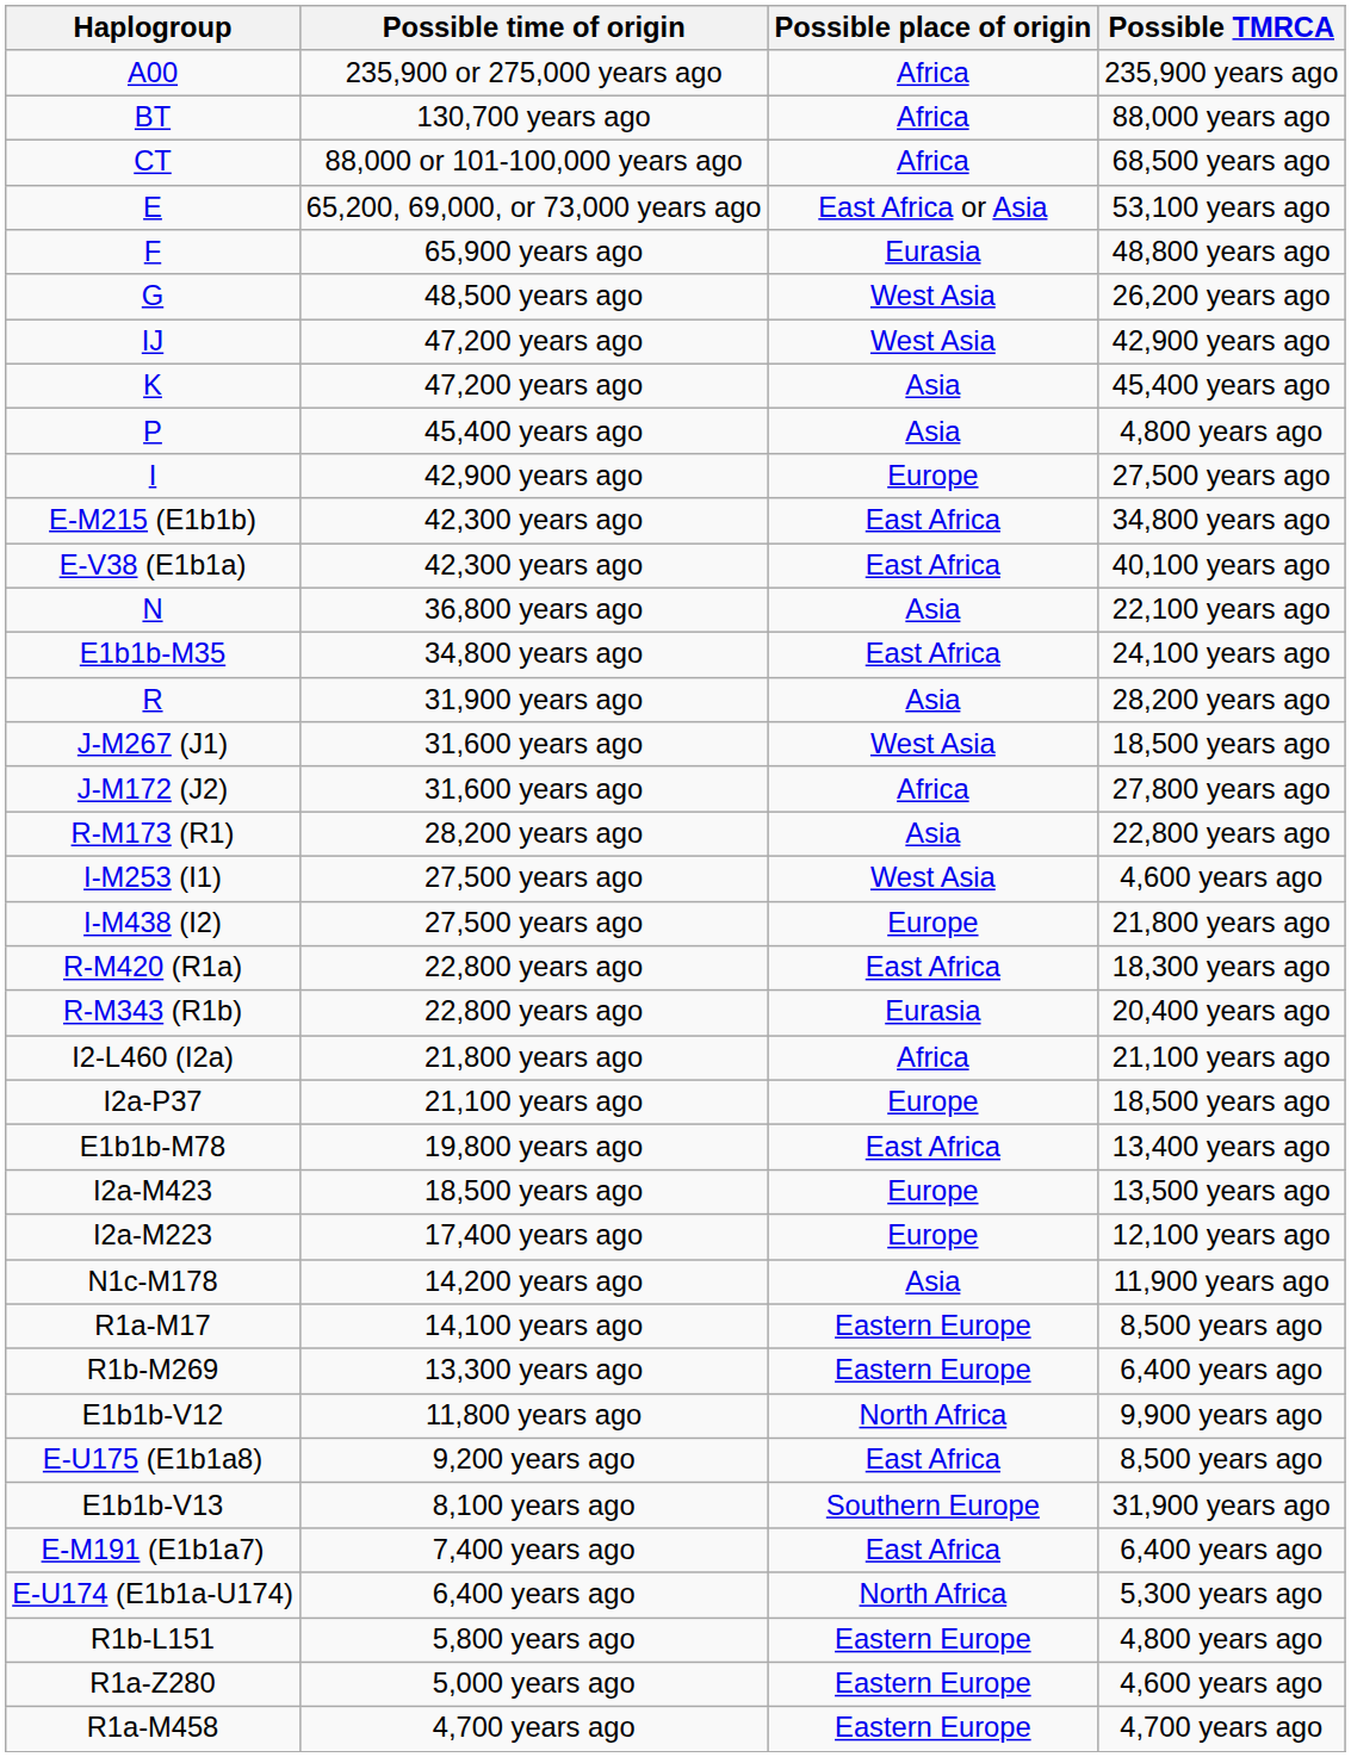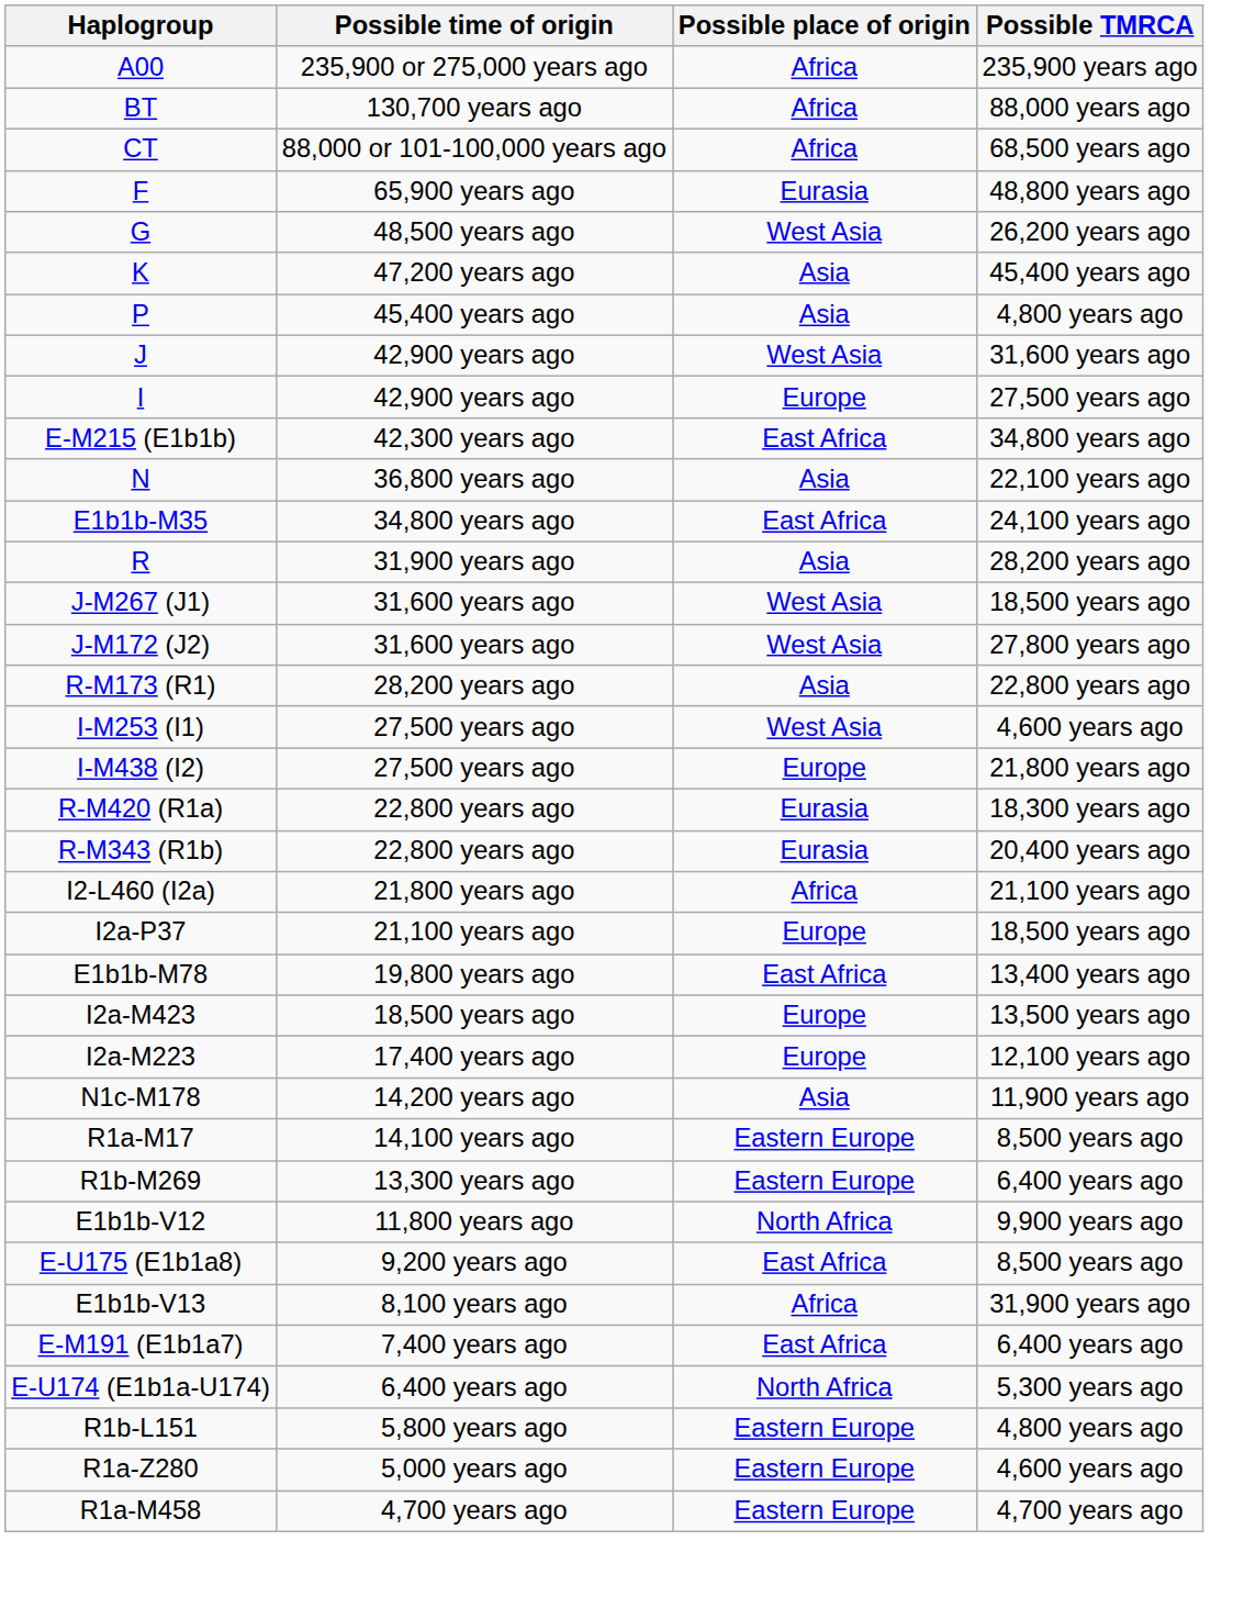- row: E | 65,200, 69,000, or 73,000 years ago | East Africa or Asia | 53,100 years ago
- row: IJ | 47,200 years ago | West Asia | 42,900 years ago
+ row: J | 42,900 years ago | West Asia | 31,600 years ago
- row: E-V38 (E1b1a) | 42,300 years ago | East Africa | 40,100 years ago
J-M172 (J2) | Possible place of origin: Africa -> West Asia
R-M420 (R1a) | Possible place of origin: East Africa -> Eurasia
E1b1b-V13 | Possible place of origin: Southern Europe -> Africa
